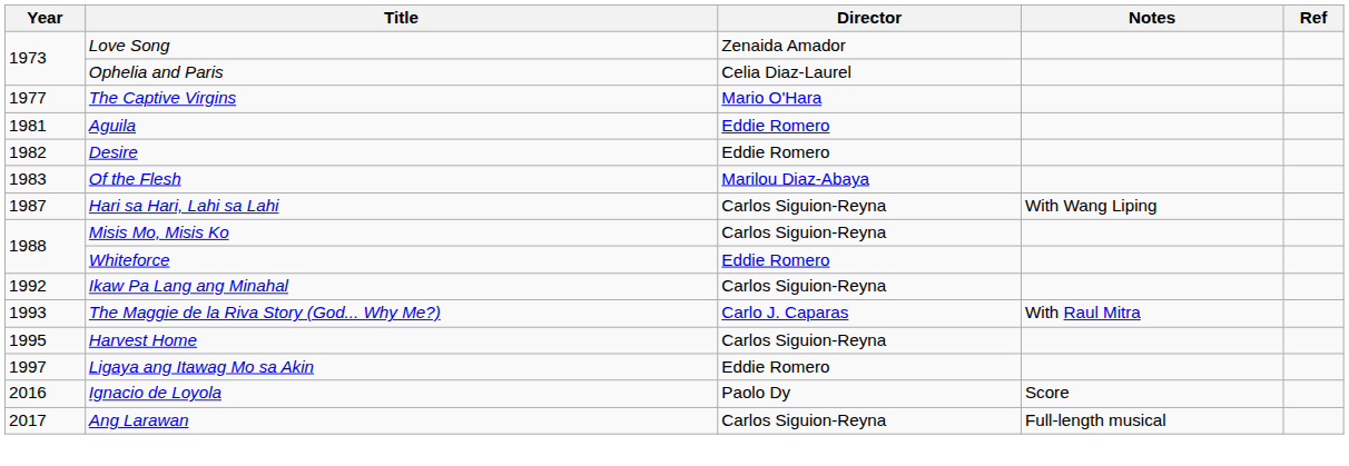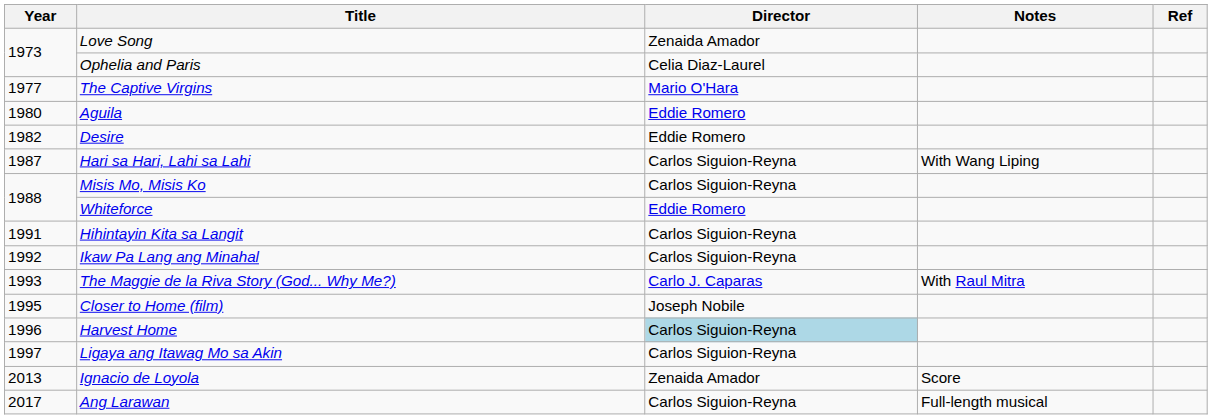Aguila | Year: 1981 -> 1980
- row: 1983 | Of the Flesh | Marilou Diaz-Abaya
+ row: 1991 | Hihintayin Kita sa Langit | Carlos Siguion-Reyna
+ row: 1995 | Closer to Home (film) | Joseph Nobile
Harvest Home | Year: 1995 -> 1996
Harvest Home | Director: no background -> lightblue background
Ligaya ang Itawag Mo sa Akin | Director: Eddie Romero -> Carlos Siguion-Reyna
Ignacio de Loyola | Year: 2016 -> 2013
Ignacio de Loyola | Director: Paolo Dy -> Zenaida Amador
